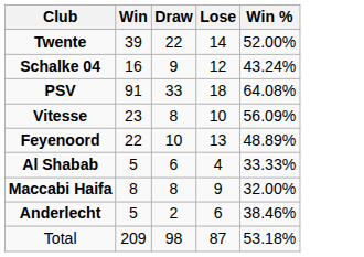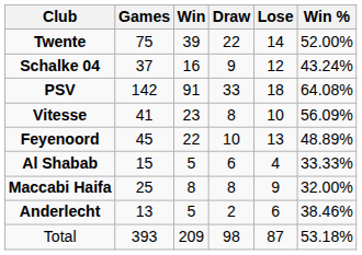+ column: Games | 75 | 37 | 142 | 41 | 45 | 15 | 25 | 13 | 393
